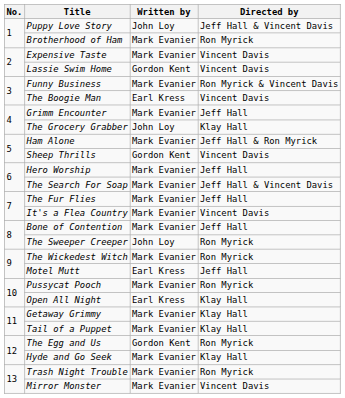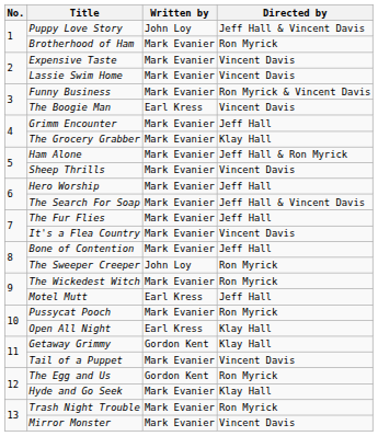Lassie Swim Home | Written by: Gordon Kent -> Mark Evanier
The Grocery Grabber | Written by: John Loy -> Mark Evanier
Sheep Thrills | Written by: Gordon Kent -> Mark Evanier
Getaway Grimmy | Written by: Mark Evanier -> Gordon Kent
Tail of a Puppet | Directed by: Klay Hall -> Vincent Davis
